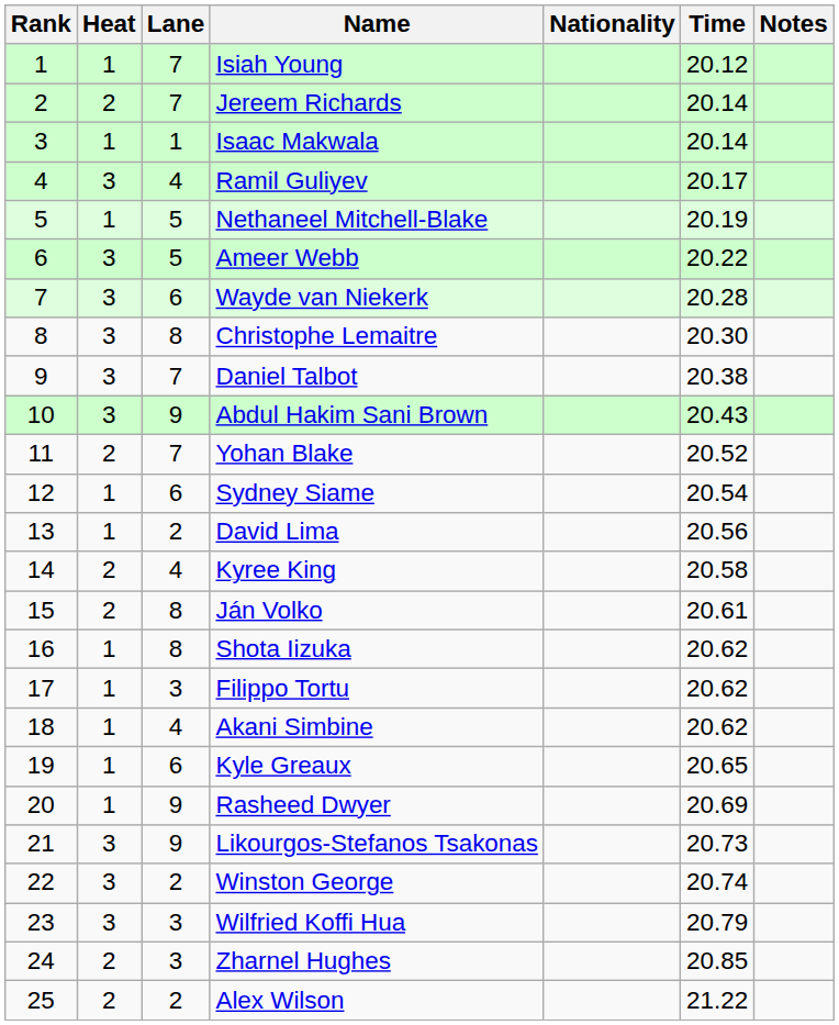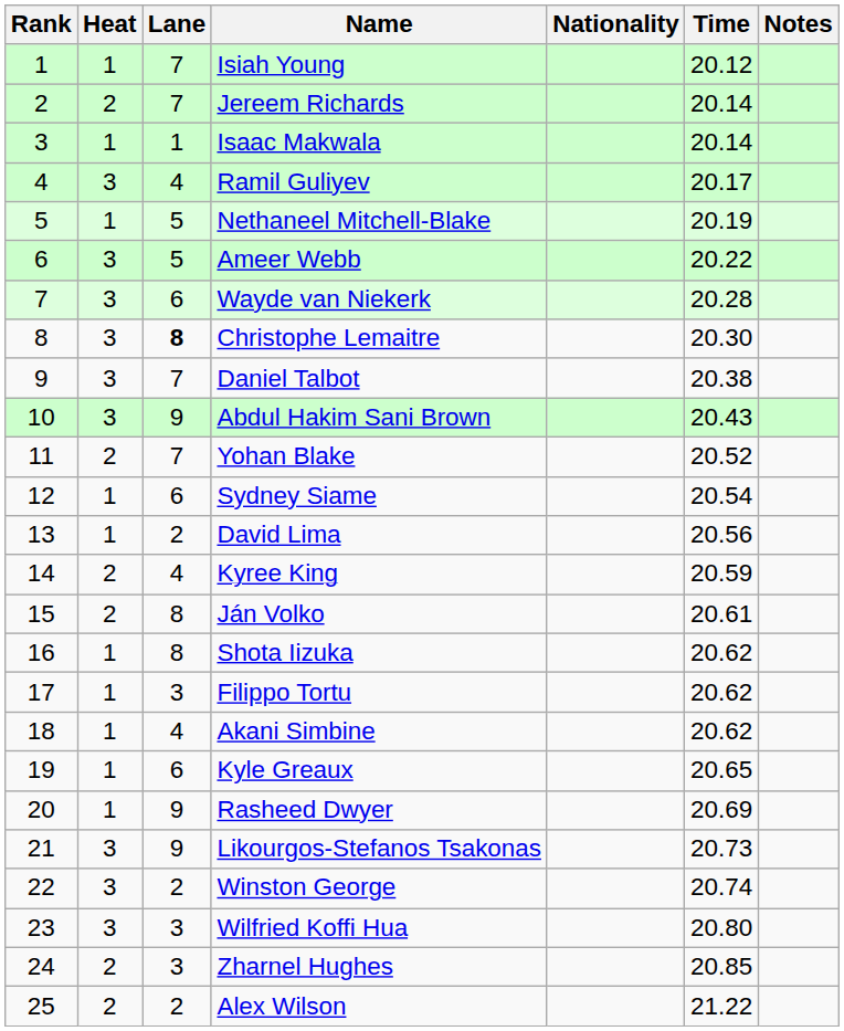Christophe Lemaitre | Lane: normal -> bold
Kyree King | Time: 20.58 -> 20.59
Wilfried Koffi Hua | Time: 20.79 -> 20.80
